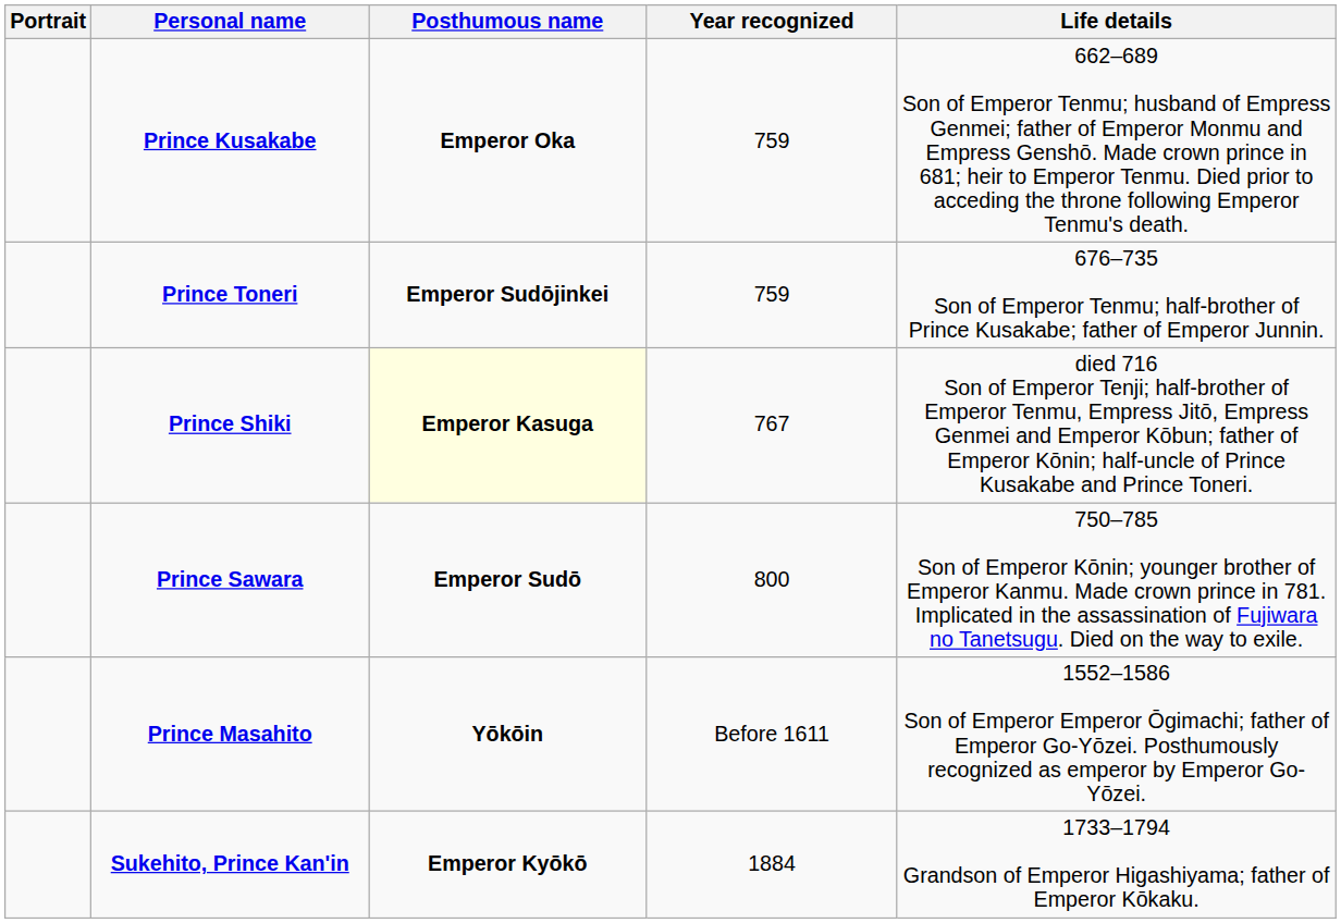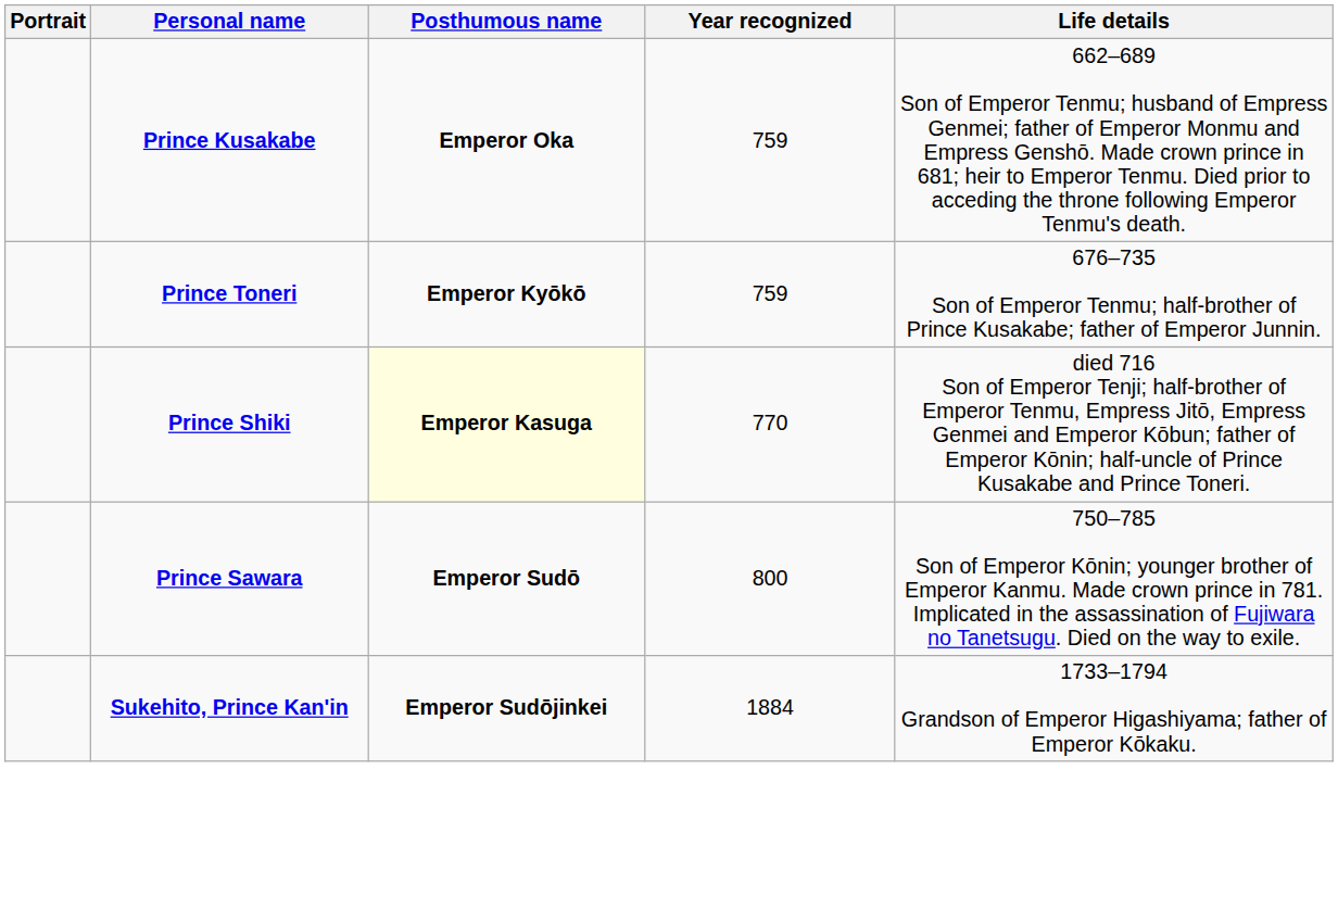Prince Toneri | Posthumous name: Emperor Sudōjinkei -> Emperor Kyōkō
Prince Shiki | Year recognized: 767 -> 770
- row: Prince Masahito | Yōkōin | Before 1611 | 1552–1586 Son of Emperor Emperor Ōgimachi; father of Emperor Go-Yōzei. Posthumously recognized as emperor by Emperor Go-Yōzei.
Sukehito, Prince Kan'in | Posthumous name: Emperor Kyōkō -> Emperor Sudōjinkei
